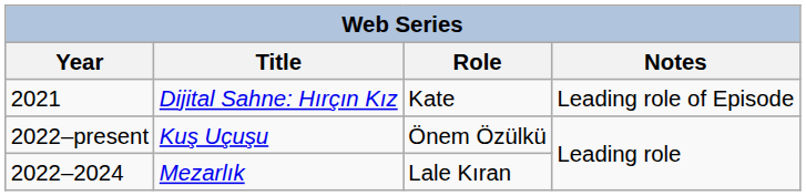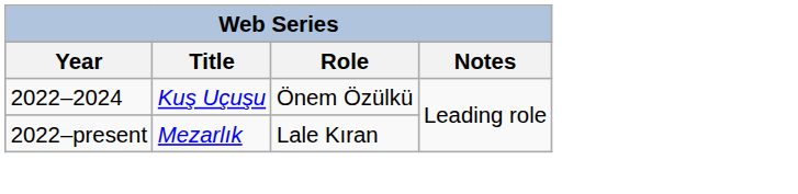- row: 2021 | Dijital Sahne: Hırçın Kız | Kate | Leading role of Episode
Kuş Uçuşu | Year: 2022–present -> 2022–2024
Mezarlık | Year: 2022–2024 -> 2022–present
